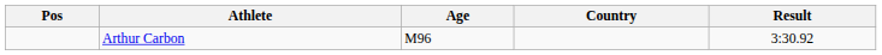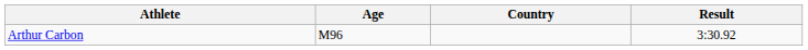- column: Pos
